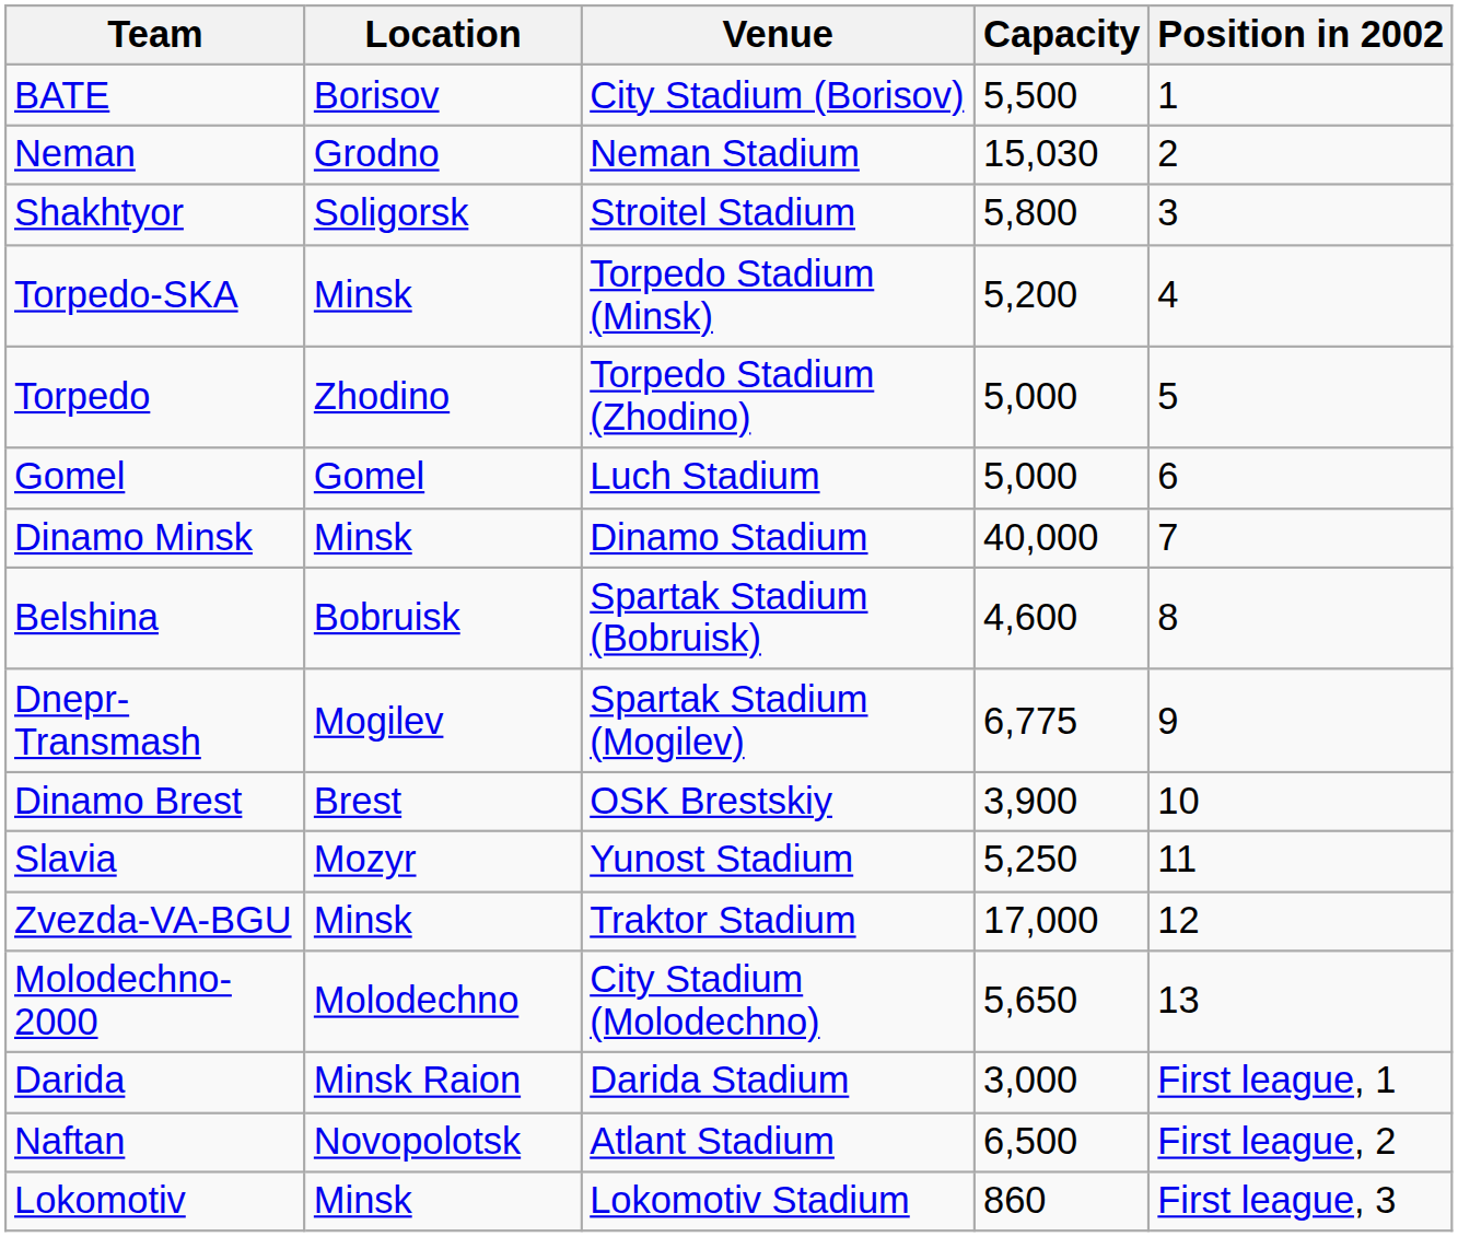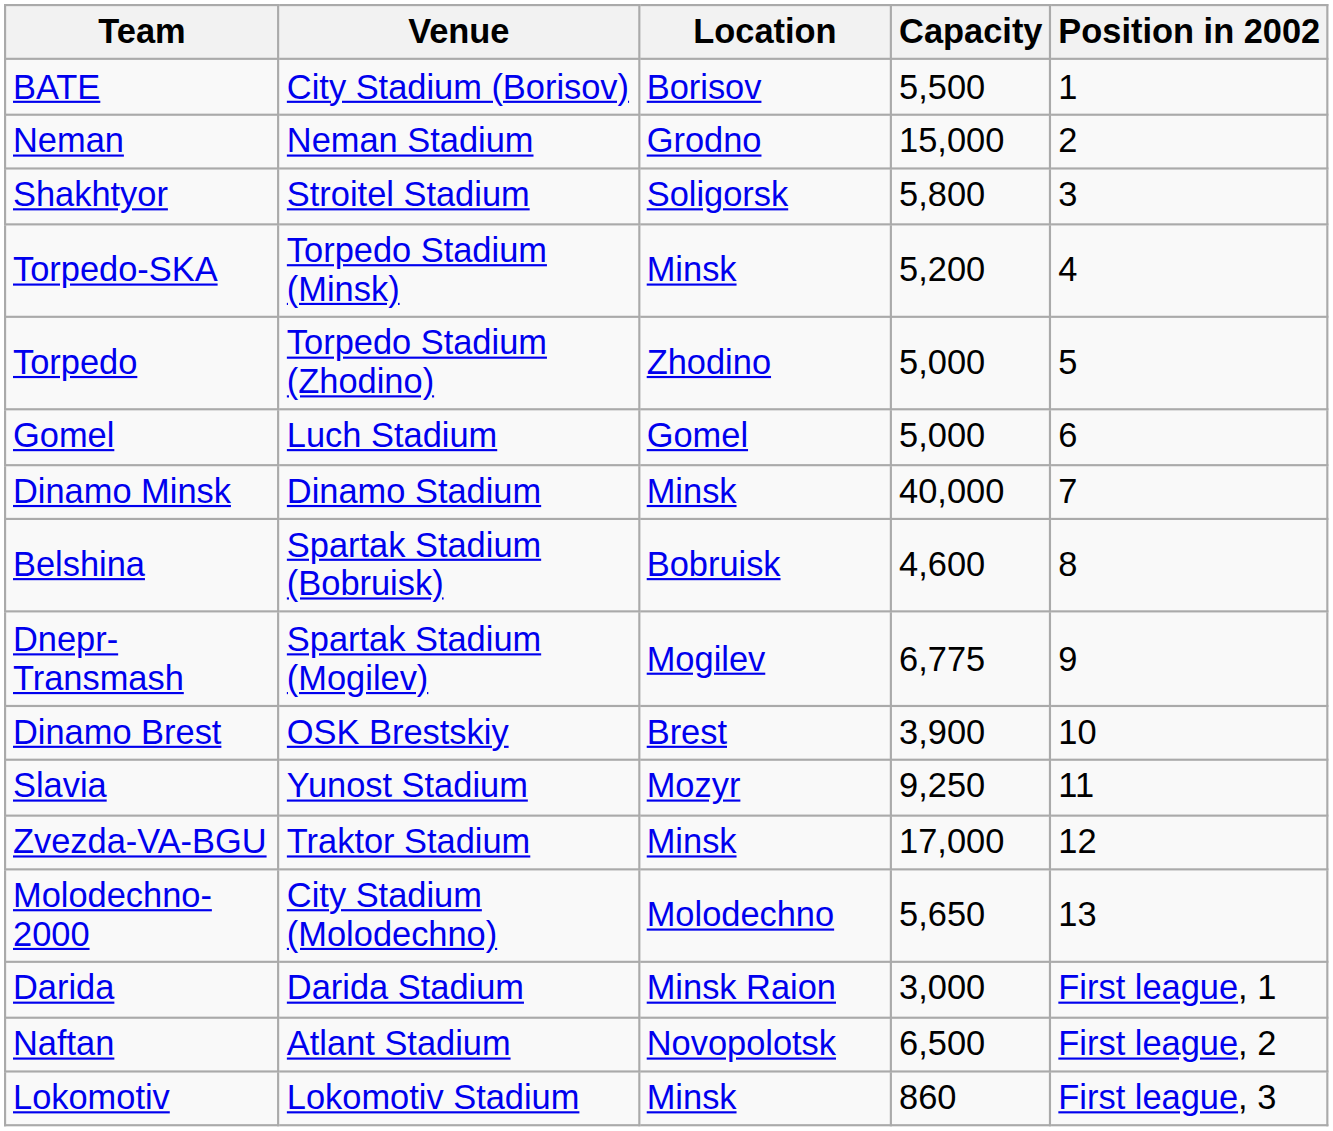columns swapped: Location <-> Venue
Neman | Capacity: 15,030 -> 15,000
Slavia | Capacity: 5,250 -> 9,250
